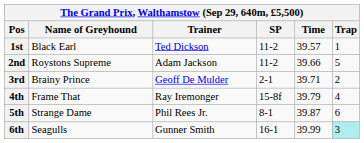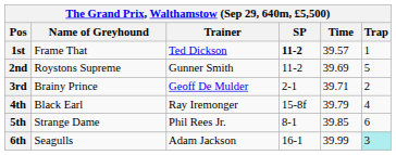1st | Name of Greyhound: Black Earl -> Frame That
1st | SP: normal -> bold
2nd | Trainer: Adam Jackson -> Gunner Smith
2nd | Time: 39.66 -> 39.69
4th | Name of Greyhound: Frame That -> Black Earl
5th | Time: 39.87 -> 39.85
6th | Trainer: Gunner Smith -> Adam Jackson
